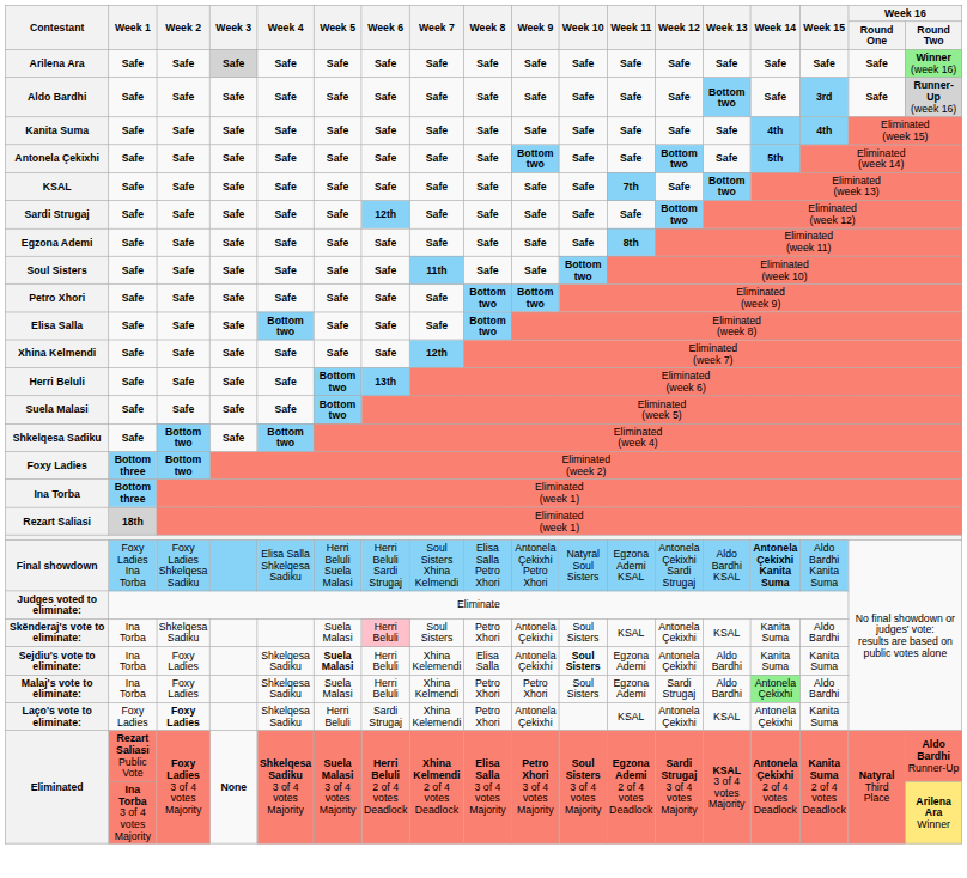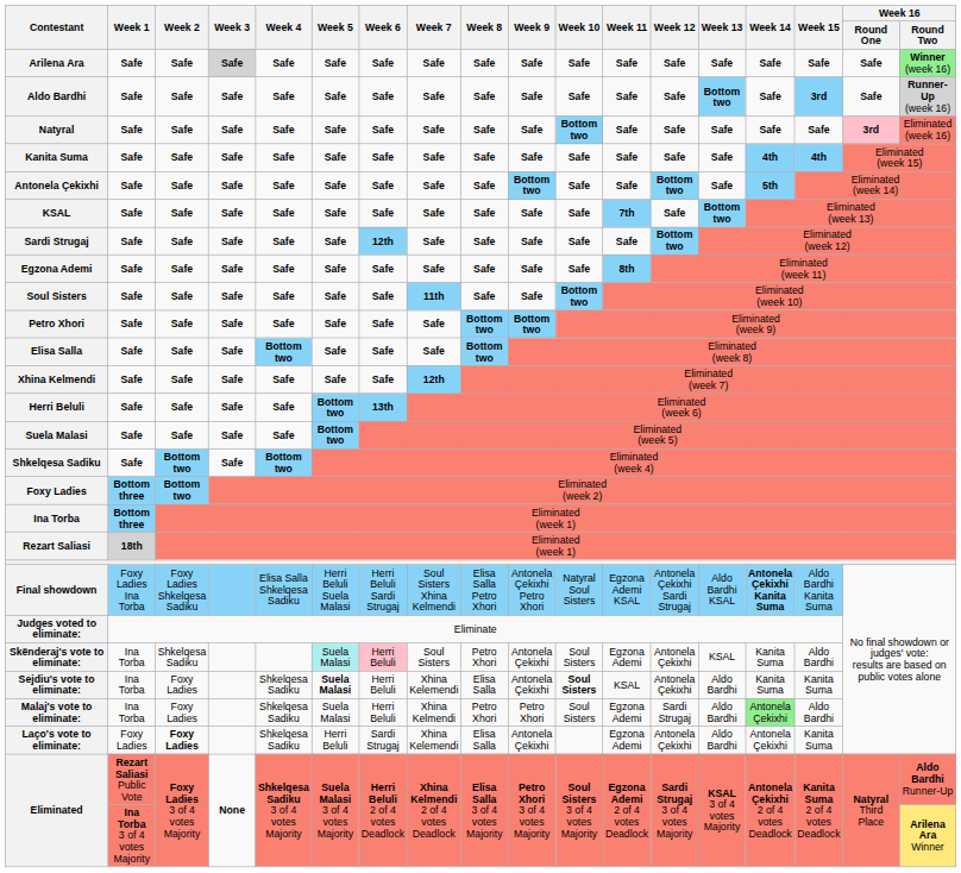+ row: Natyral | Safe | Safe | Safe | Safe | Safe | Safe | Safe | Safe | Safe | Bottom two | Safe | Safe | Safe | Safe | Safe | 3rd | Eliminated (week 16)
Skënderaj's vote to eliminate: | Week 5: no background -> paleturquoise background
Skënderaj's vote to eliminate: | Week 11: KSAL -> Egzona Ademi
Sejdiu's vote to eliminate: | Week 11: Egzona Ademi -> KSAL
Laço's vote to eliminate: | Week 8: Petro Xhori -> Elisa Salla
Laço's vote to eliminate: | Week 11: KSAL -> Egzona Ademi
Laço's vote to eliminate: | Week 13: KSAL -> Aldo Bardhi
